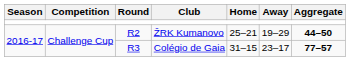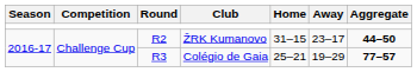ŽRK Kumanovo | Home: 25–21 -> 31–15
ŽRK Kumanovo | Away: 19–29 -> 23–17
Colégio de Gaia | Home: 31–15 -> 25–21
Colégio de Gaia | Away: 23–17 -> 19–29
